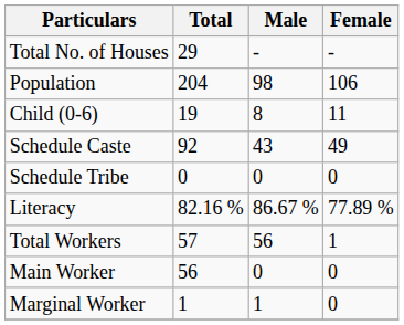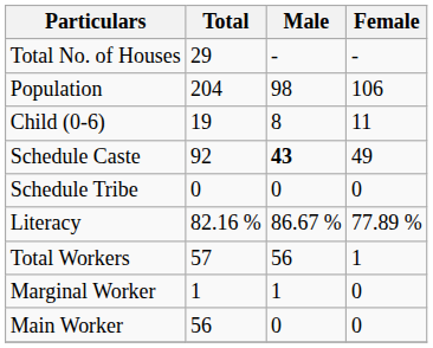Schedule Caste | Male: normal -> bold
rows swapped: Main Worker <-> Marginal Worker
